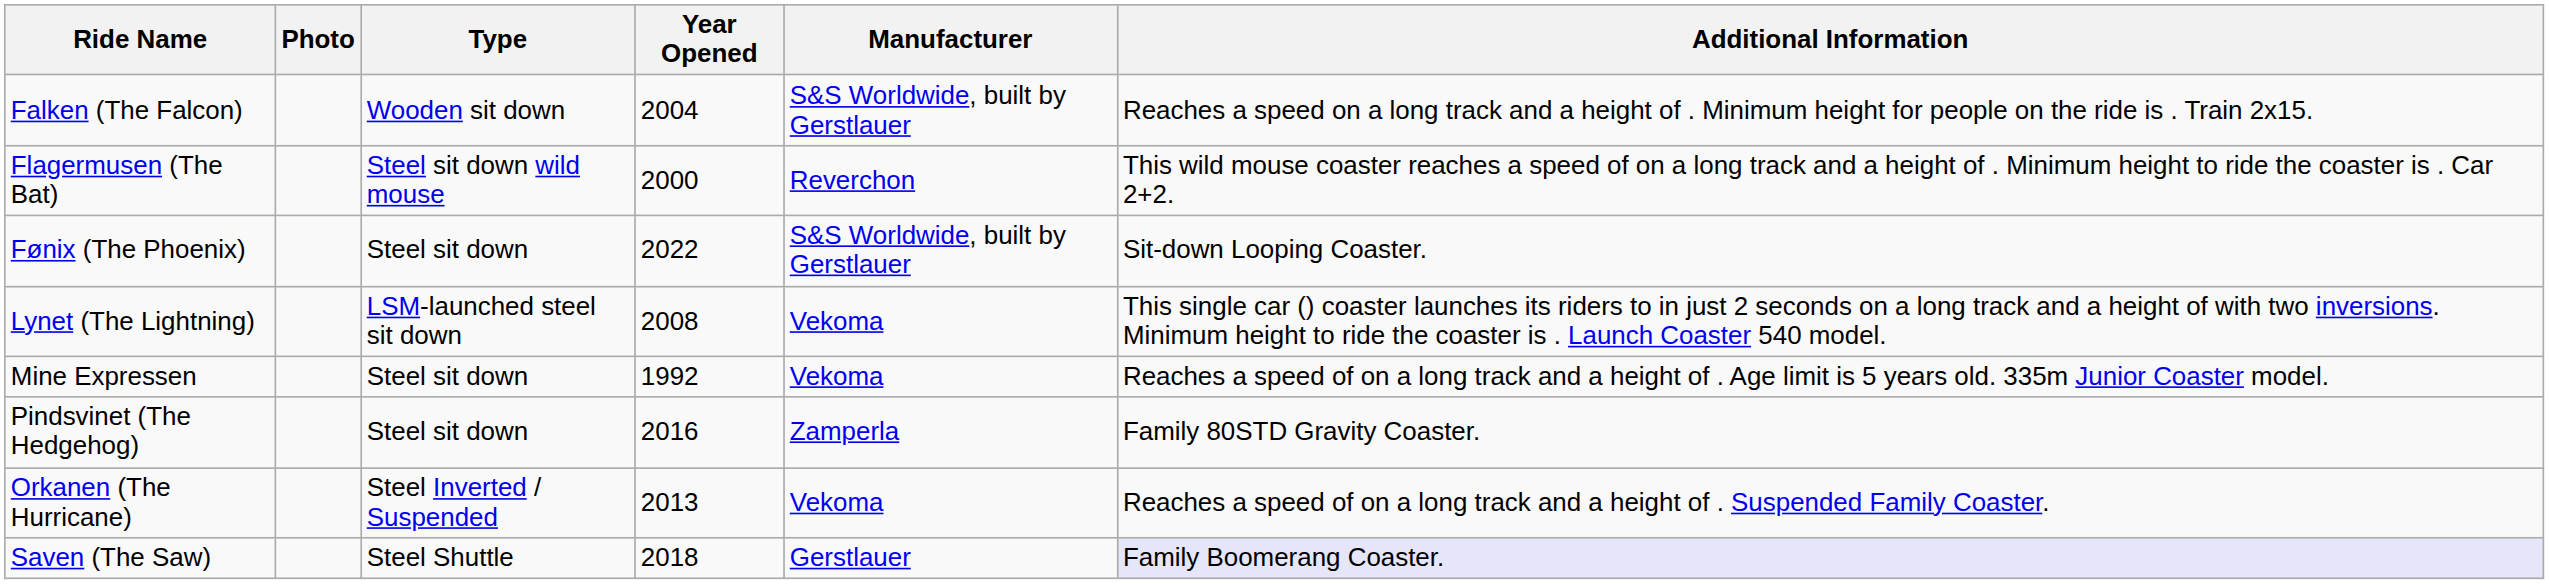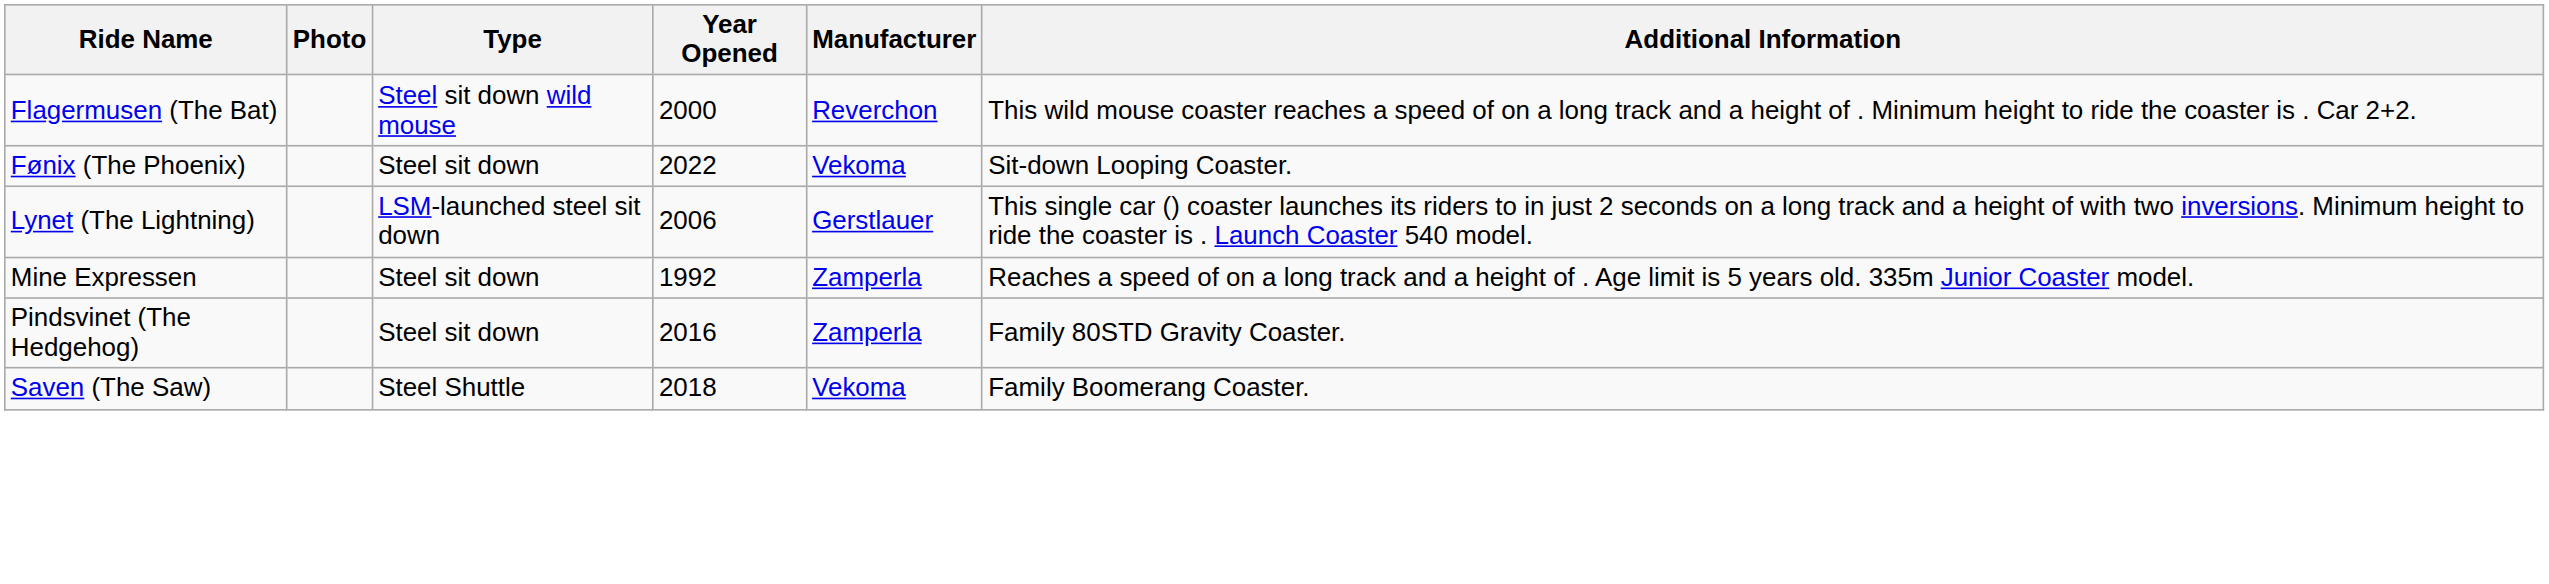- row: Falken (The Falcon) | Wooden sit down | 2004 | S&S Worldwide, built by Gerstlauer | Reaches a speed on a long track and a height of . Minimum height for people on the ride is . Train 2x15.
Fønix (The Phoenix) | Manufacturer: S&S Worldwide, built by Gerstlauer -> Vekoma
Lynet (The Lightning) | Year Opened: 2008 -> 2006
Lynet (The Lightning) | Manufacturer: Vekoma -> Gerstlauer
Mine Expressen | Manufacturer: Vekoma -> Zamperla
- row: Orkanen (The Hurricane) | Steel Inverted / Suspended | 2013 | Vekoma | Reaches a speed of on a long track and a height of . Suspended Family Coaster.
Saven (The Saw) | Manufacturer: Gerstlauer -> Vekoma
Saven (The Saw) | Additional Information: lavender background -> no background
